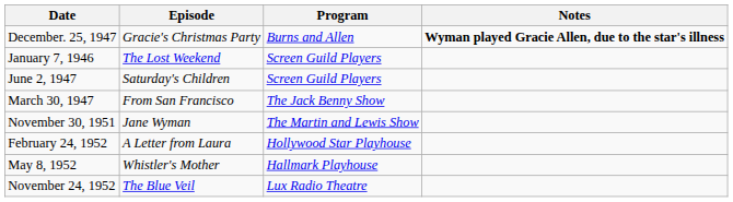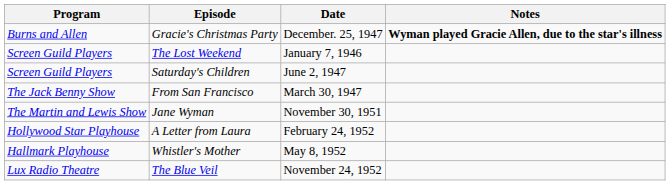columns swapped: Program <-> Date
